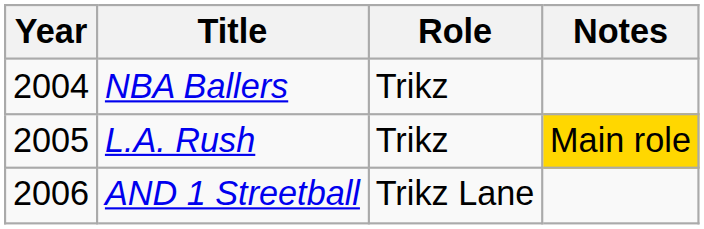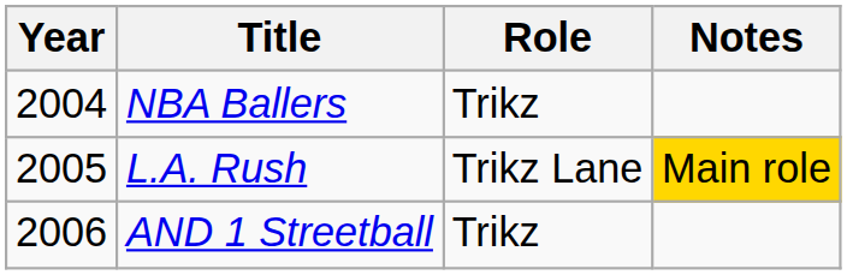L.A. Rush | Role: Trikz -> Trikz Lane
AND 1 Streetball | Role: Trikz Lane -> Trikz
